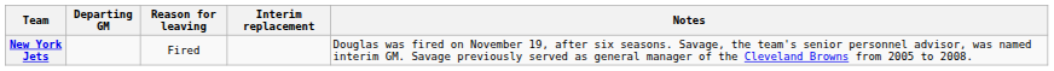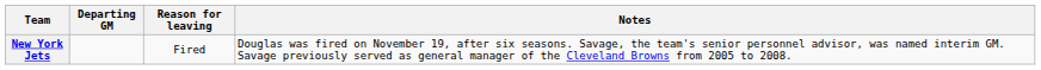- column: Interim replacement
